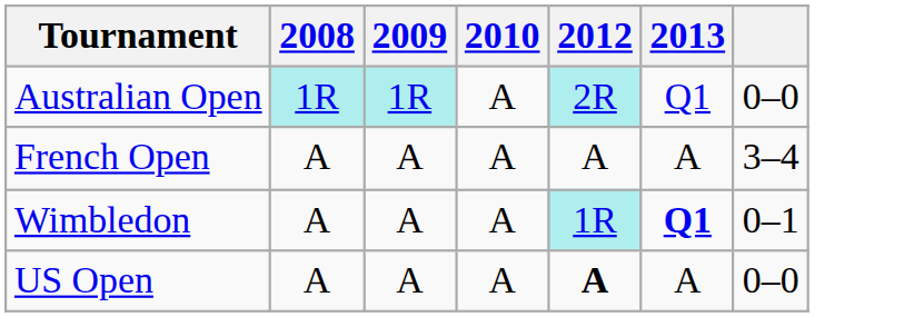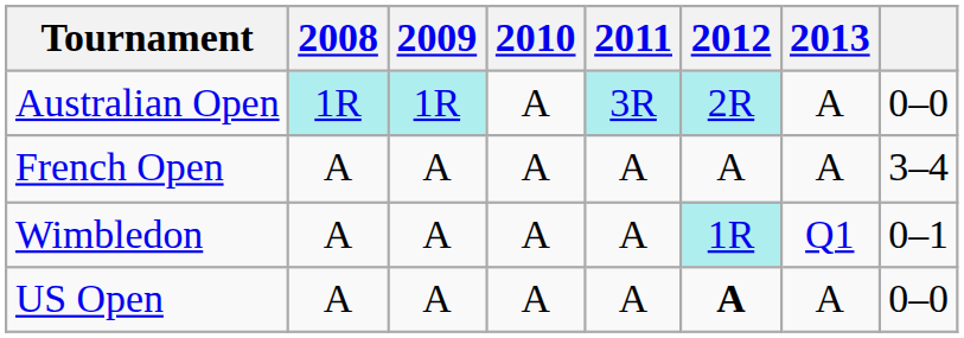+ column: 2011 | 3R | A | A | A
Australian Open | 2013: Q1 -> A
Wimbledon | 2013: bold -> normal
